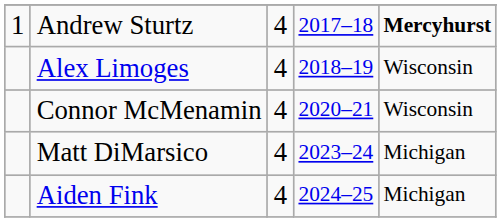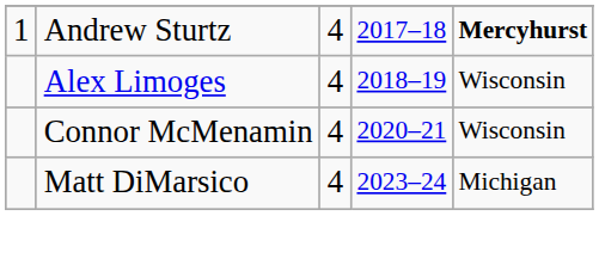- row: Aiden Fink | 4 | 2024–25 | Michigan
